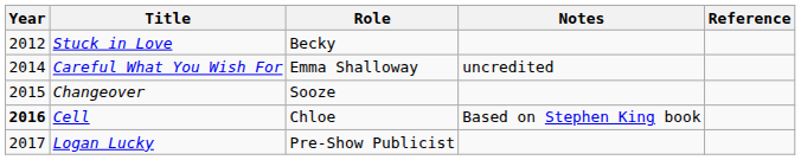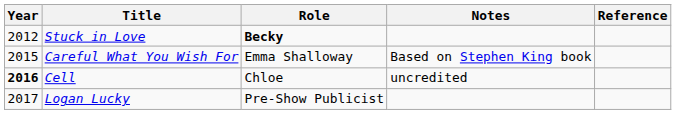Stuck in Love | Role: normal -> bold
Careful What You Wish For | Year: 2014 -> 2015
Careful What You Wish For | Notes: uncredited -> Based on Stephen King book
- row: 2015 | Changeover | Sooze
Cell | Notes: Based on Stephen King book -> uncredited
